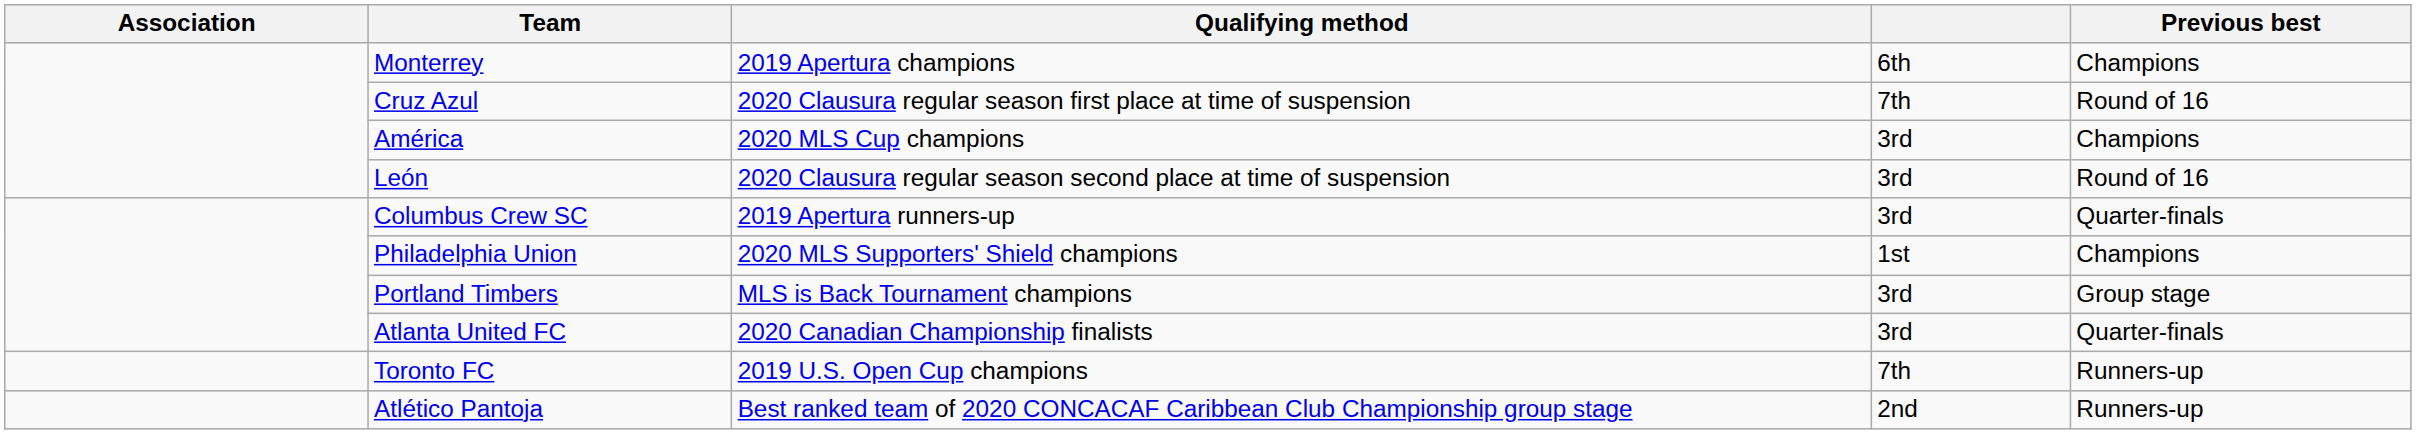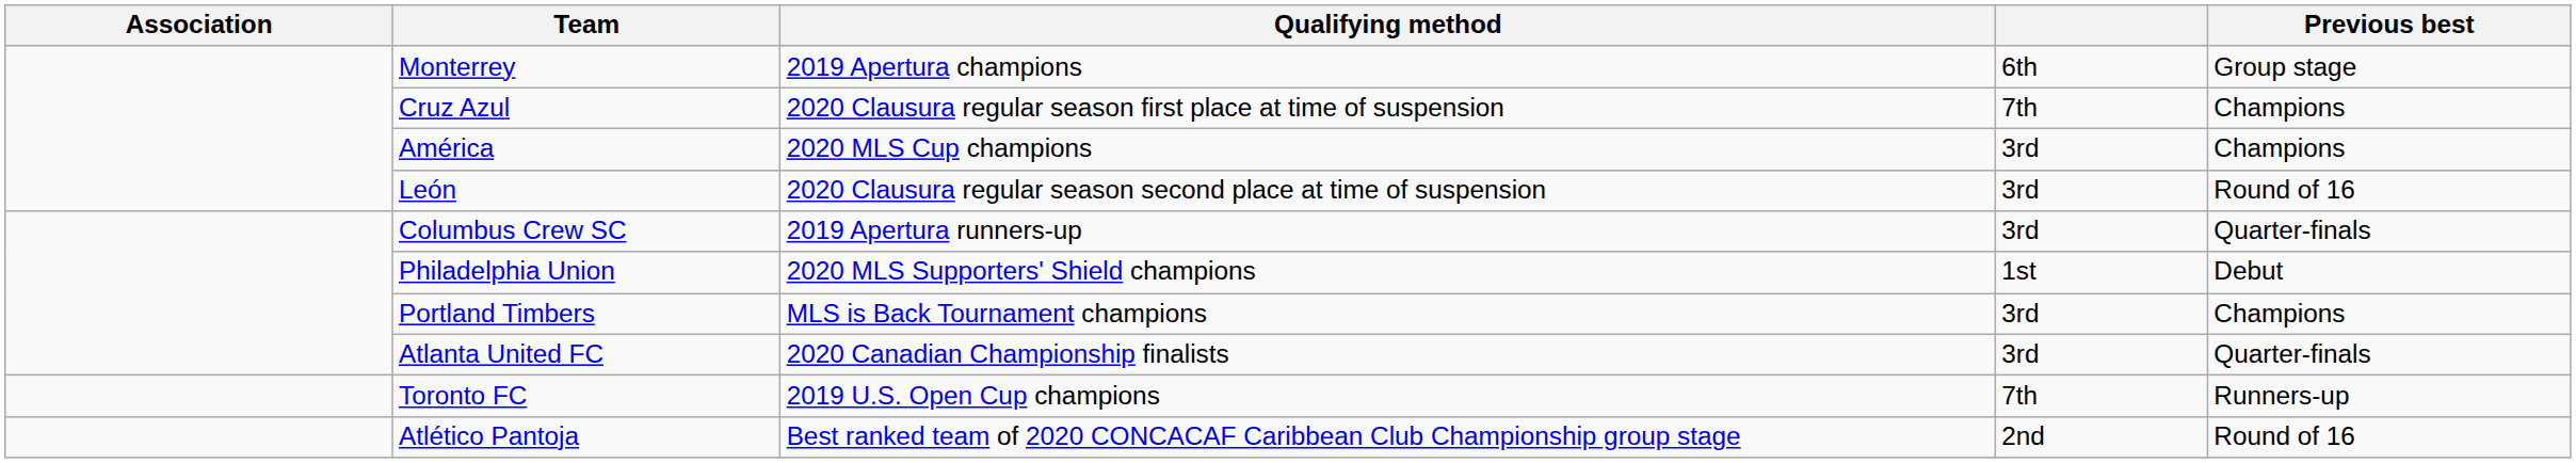Monterrey | Previous best: Champions -> Group stage
Cruz Azul | Previous best: Round of 16 -> Champions
Philadelphia Union | Previous best: Champions -> Debut
Portland Timbers | Previous best: Group stage -> Champions
Atlético Pantoja | Previous best: Runners-up -> Round of 16
